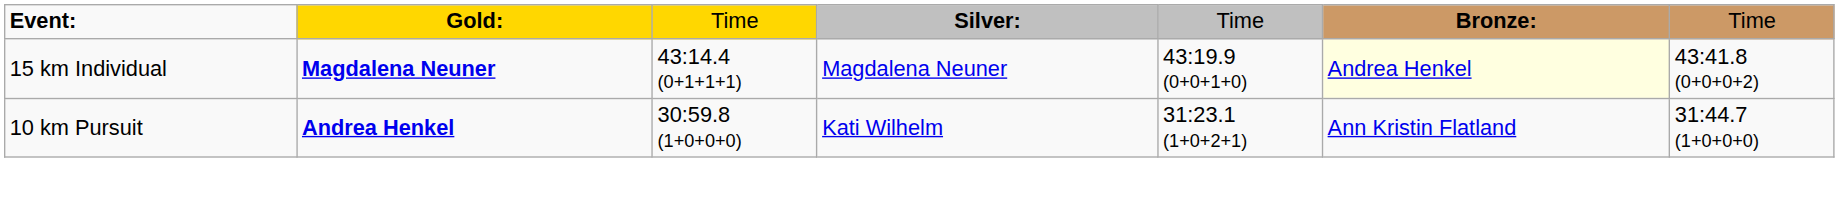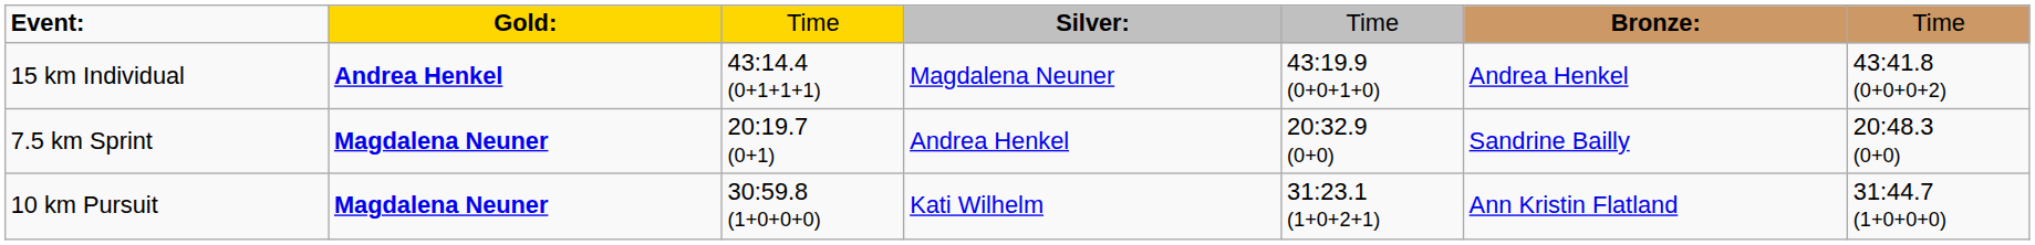15 km Individual | column 2: Magdalena Neuner -> Andrea Henkel
15 km Individual | column 6: lightyellow background -> no background
+ row: 7.5 km Sprint | Magdalena Neuner | 20:19.7 (0+1) | Andrea Henkel | 20:32.9 (0+0) | Sandrine Bailly | 20:48.3 (0+0)
10 km Pursuit | column 2: Andrea Henkel -> Magdalena Neuner
